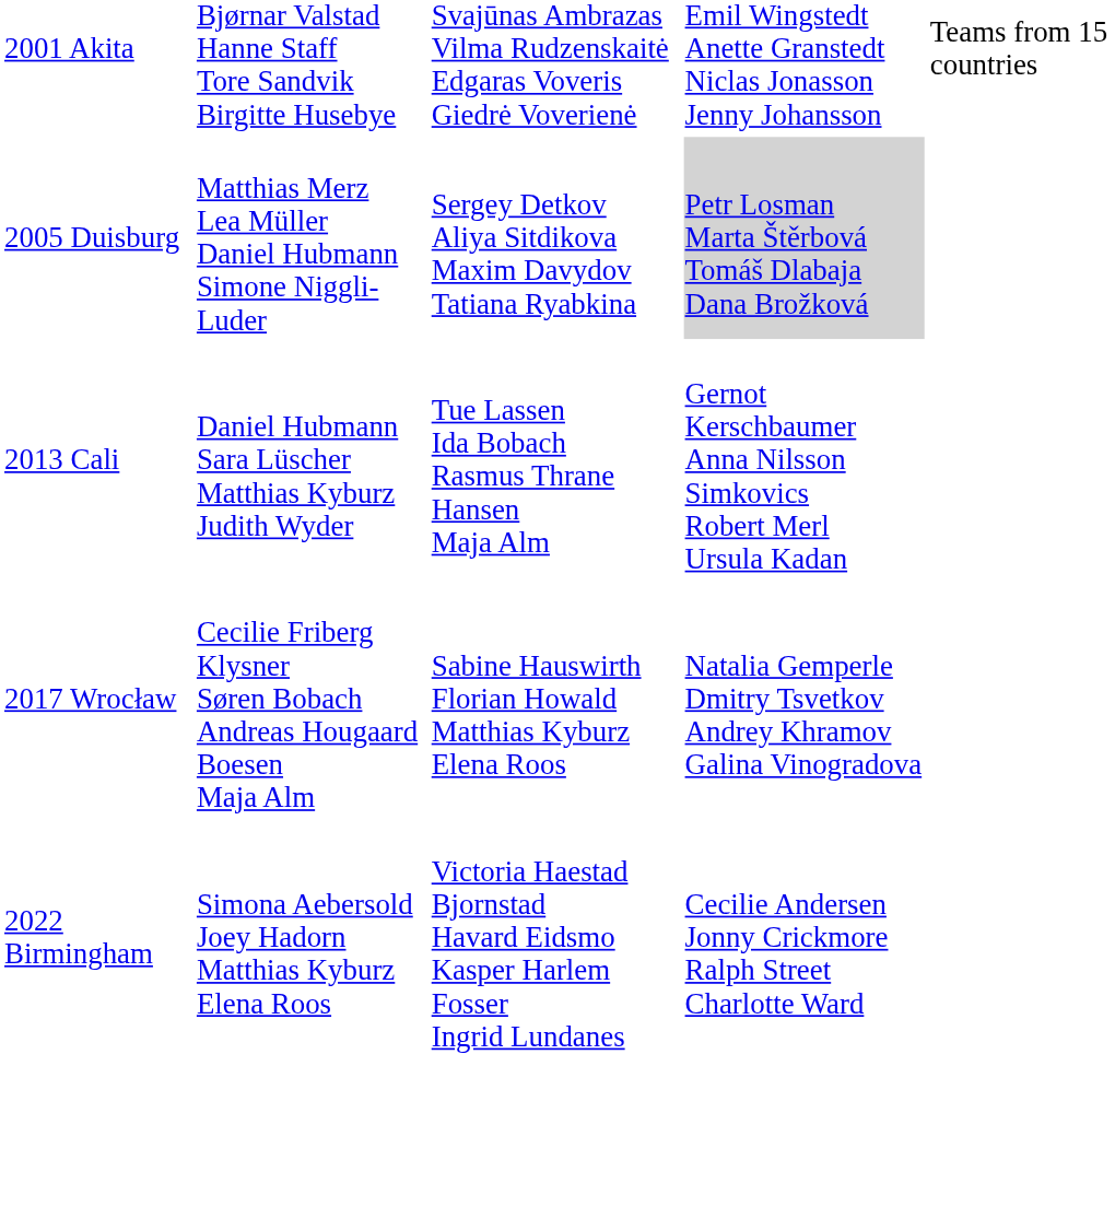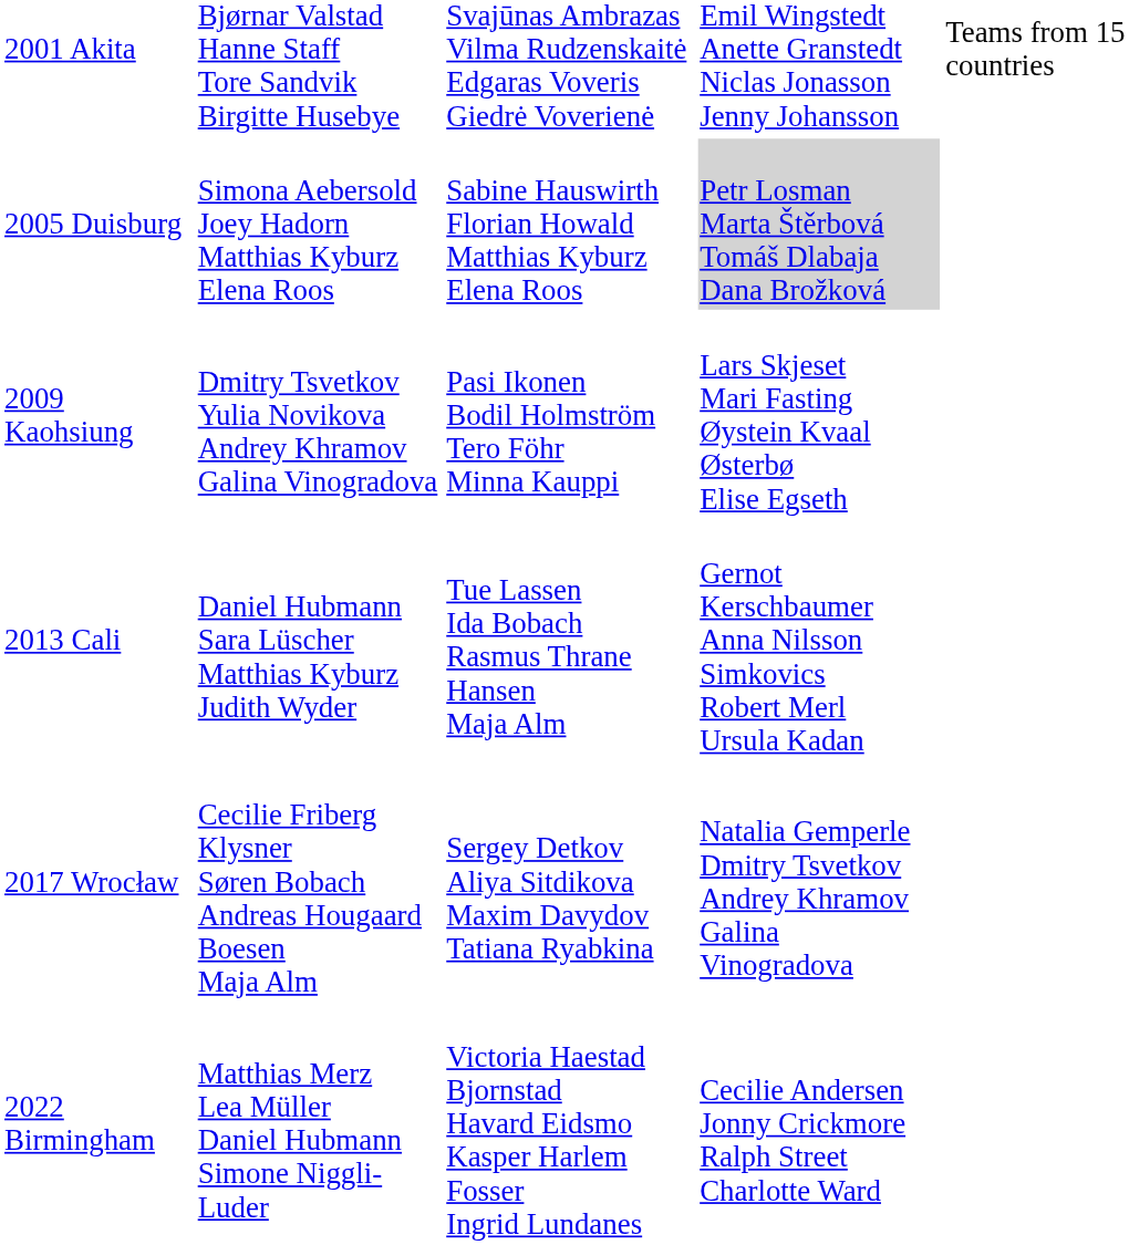2005 Duisburg | column 2: Matthias Merz Lea Müller Daniel Hubmann Simone Niggli-Luder -> Simona Aebersold Joey Hadorn Matthias Kyburz Elena Roos
2005 Duisburg | column 3: Sergey Detkov Aliya Sitdikova Maxim Davydov Tatiana Ryabkina -> Sabine Hauswirth Florian Howald Matthias Kyburz Elena Roos
+ row: 2009 Kaohsiung | Dmitry Tsvetkov Yulia Novikova Andrey Khramov Galina Vinogradova | Pasi Ikonen Bodil Holmström Tero Föhr Minna Kauppi | Lars Skjeset Mari Fasting Øystein Kvaal Østerbø Elise Egseth
2017 Wrocław | column 3: Sabine Hauswirth Florian Howald Matthias Kyburz Elena Roos -> Sergey Detkov Aliya Sitdikova Maxim Davydov Tatiana Ryabkina
2022 Birmingham | column 2: Simona Aebersold Joey Hadorn Matthias Kyburz Elena Roos -> Matthias Merz Lea Müller Daniel Hubmann Simone Niggli-Luder
